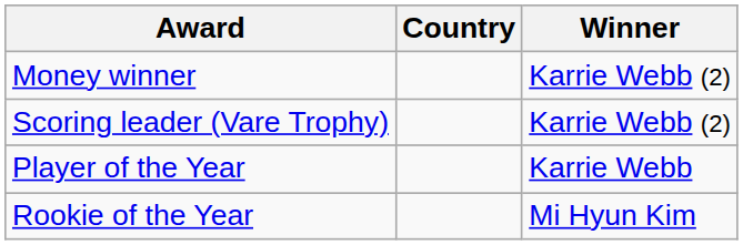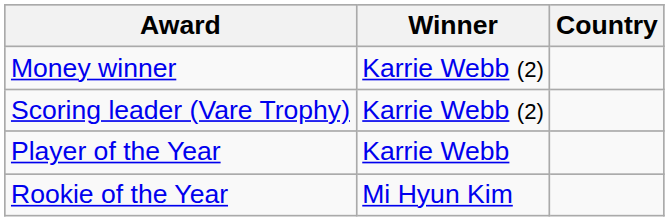columns swapped: Winner <-> Country
